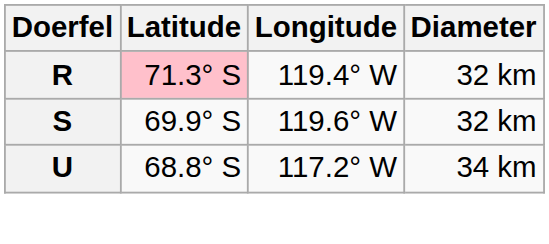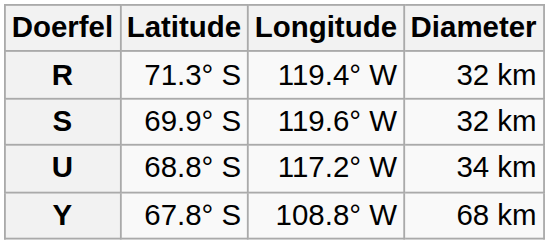R | Latitude: pink background -> no background
+ row: Y | 67.8° S | 108.8° W | 68 km
